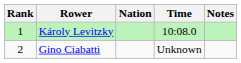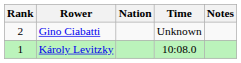rows swapped: Károly Levitzky <-> Gino Ciabatti
